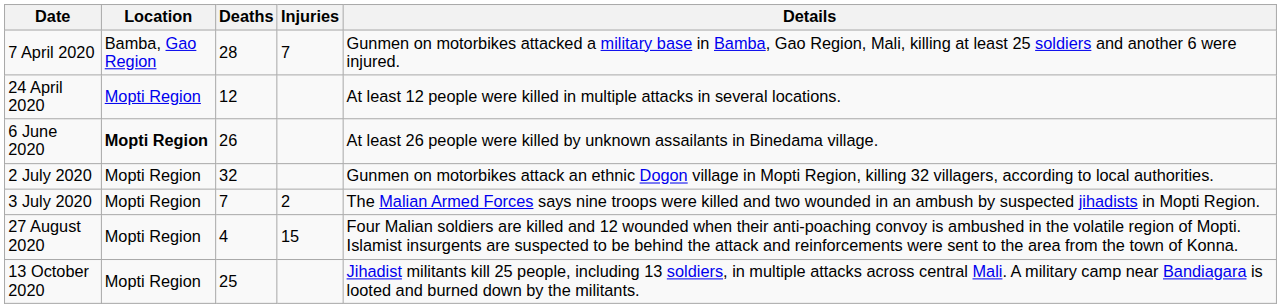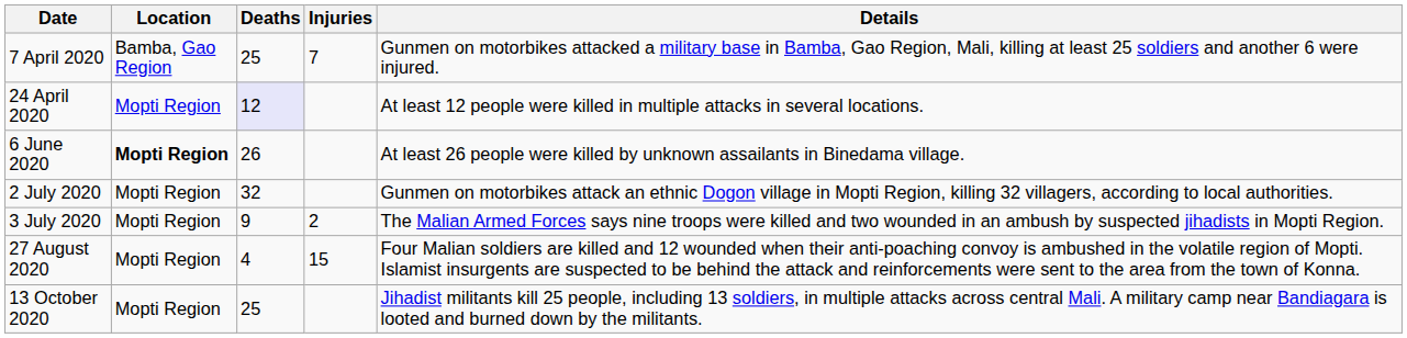7 April 2020 | Deaths: 28 -> 25
24 April 2020 | Deaths: no background -> lavender background
3 July 2020 | Deaths: 7 -> 9
